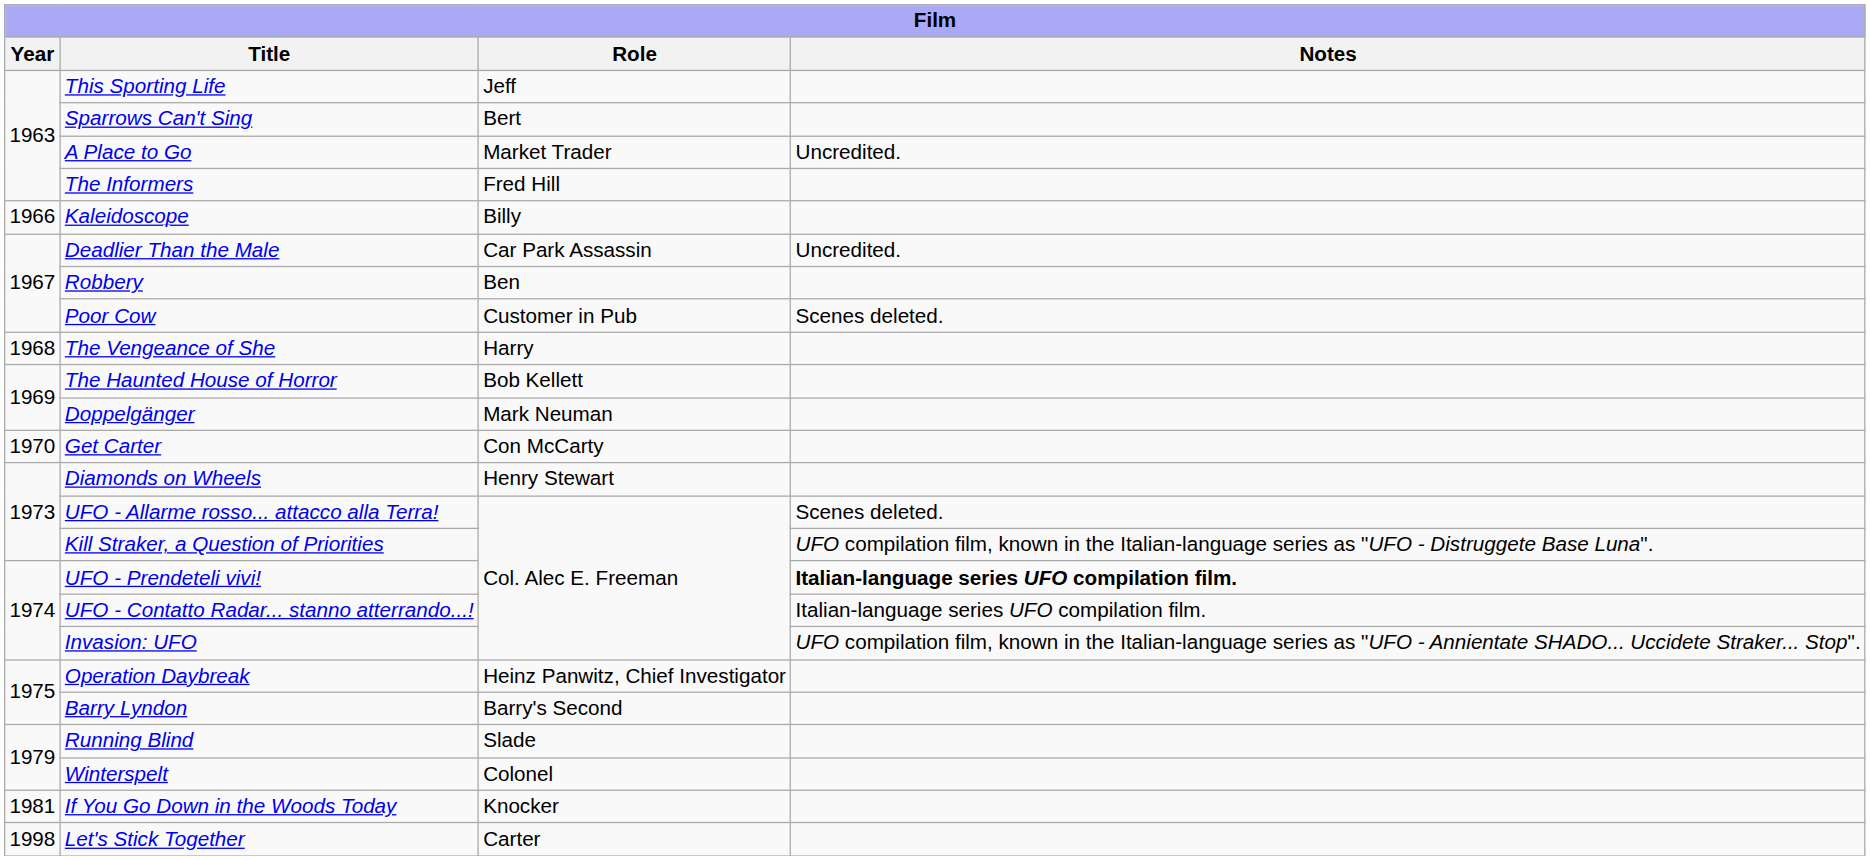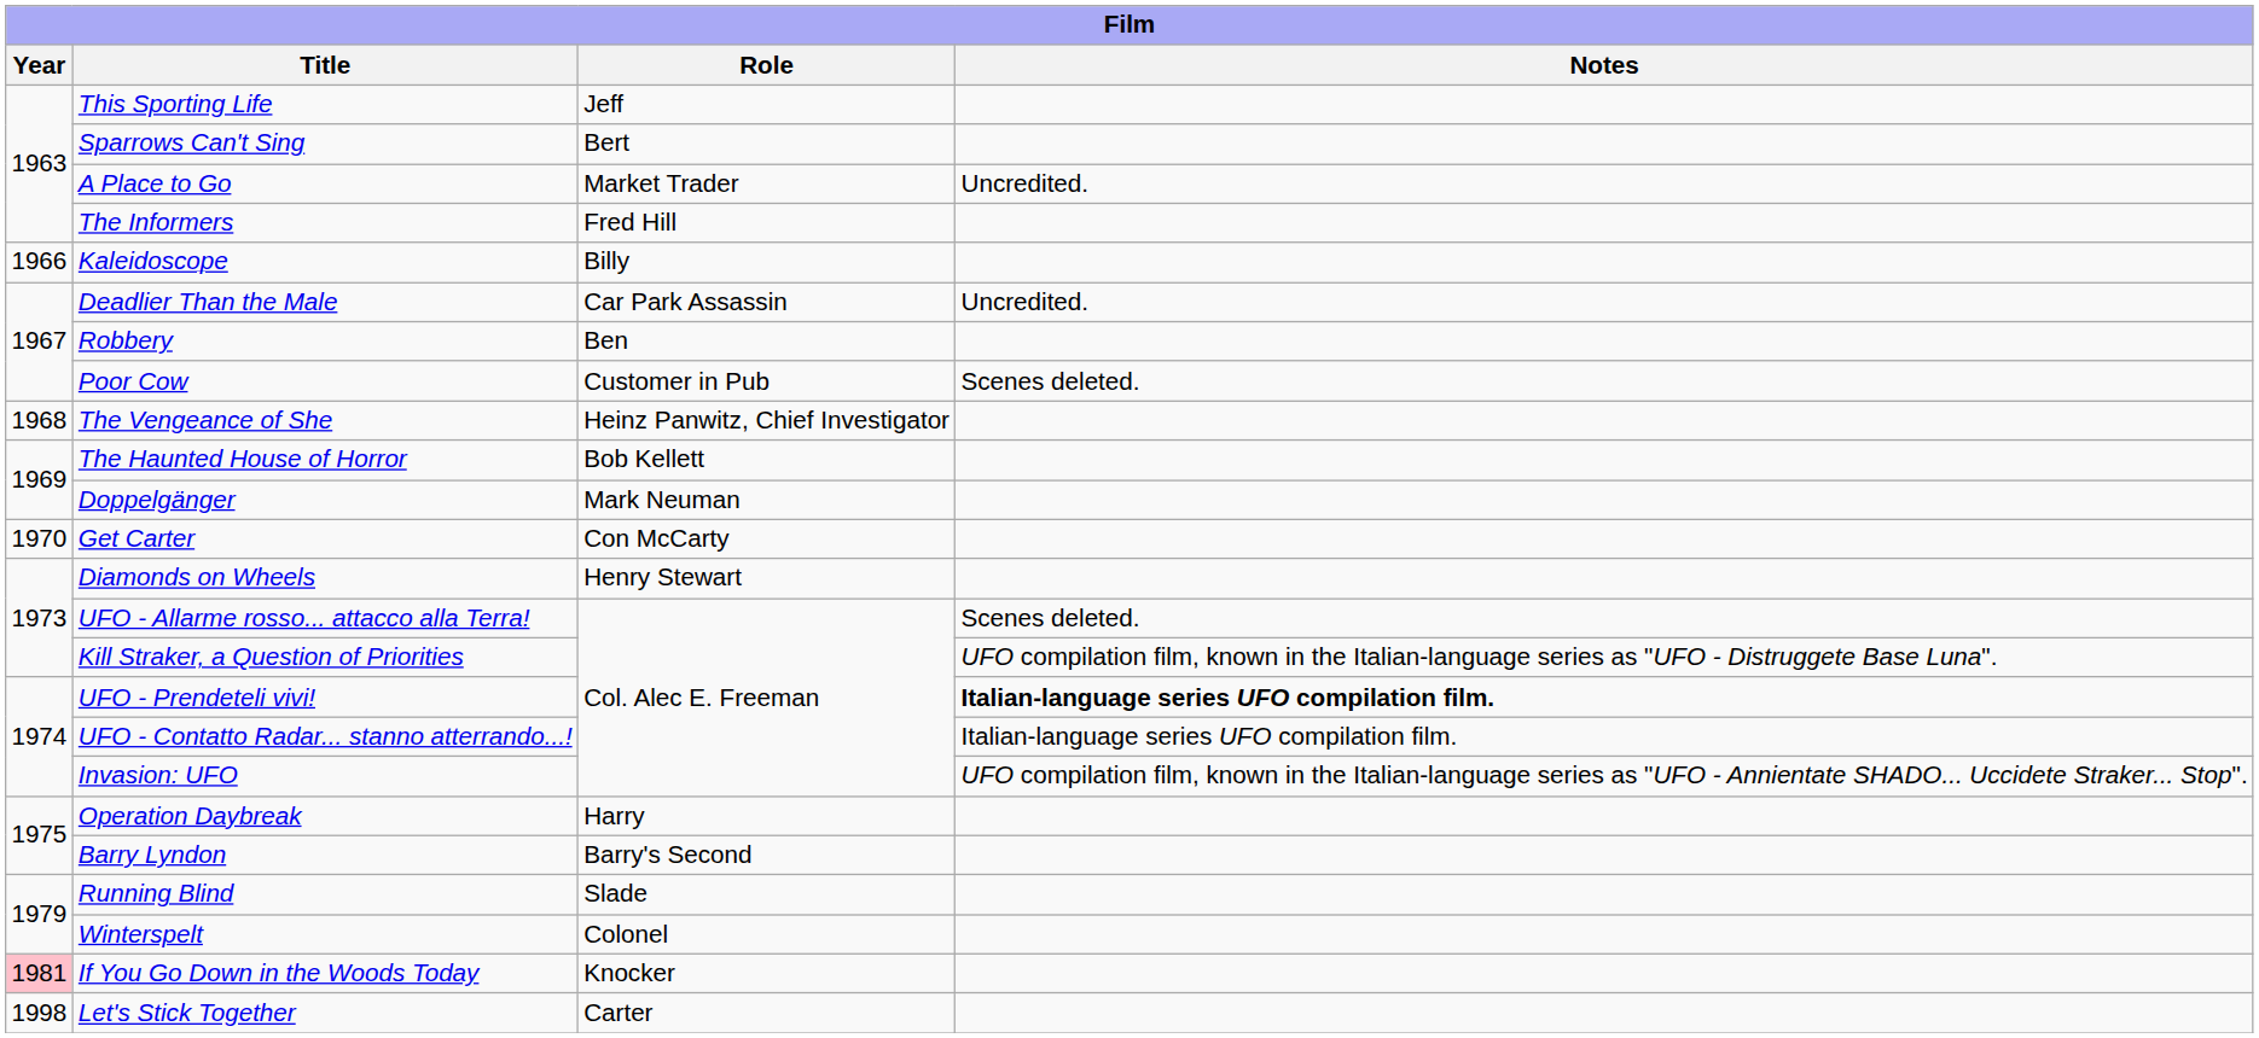The Vengeance of She | Role: Harry -> Heinz Panwitz, Chief Investigator
Operation Daybreak | Role: Heinz Panwitz, Chief Investigator -> Harry
If You Go Down in the Woods Today | Year: no background -> pink background
